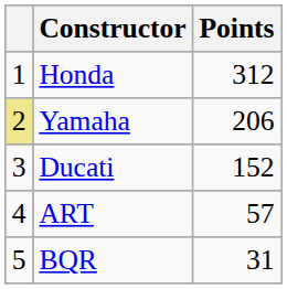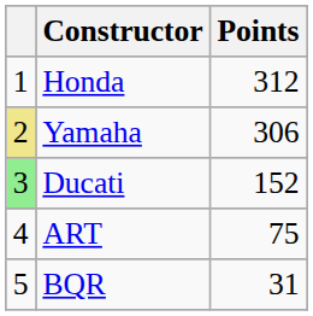Yamaha | Points: 206 -> 306
Ducati | column 1: no background -> lightgreen background
ART | Points: 57 -> 75
